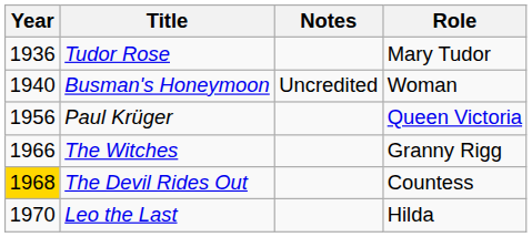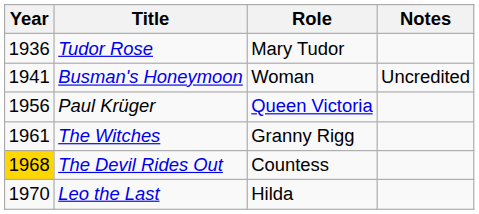columns swapped: Role <-> Notes
Busman's Honeymoon | Year: 1940 -> 1941
The Witches | Year: 1966 -> 1961
